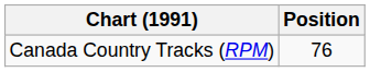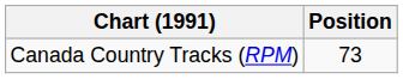Canada Country Tracks (RPM) | Position: 76 -> 73
